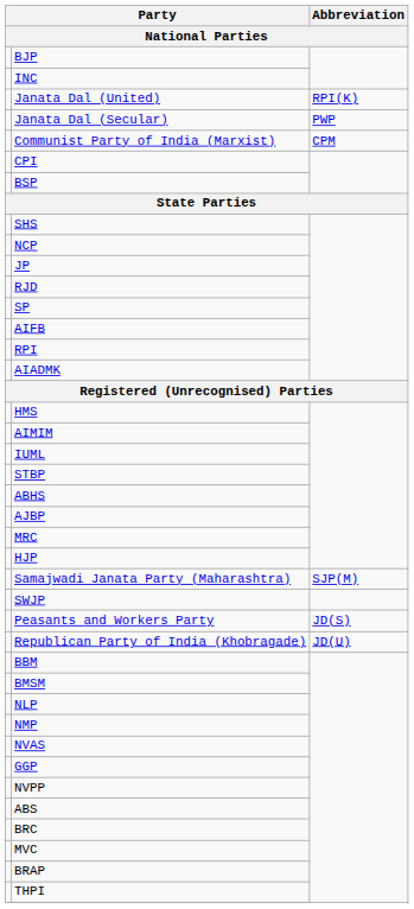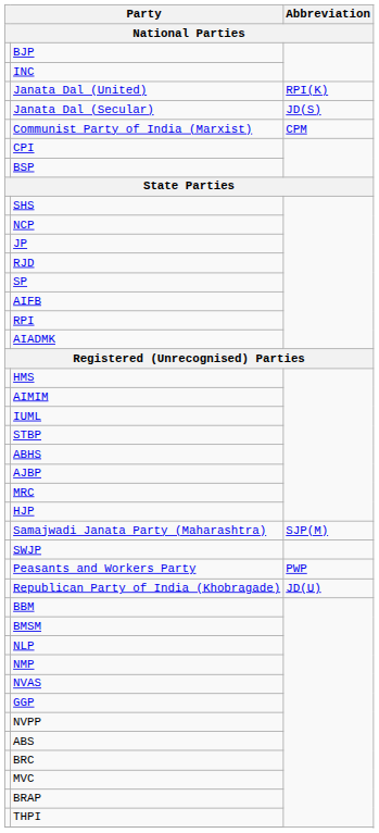Janata Dal (Secular) | Abbreviation: PWP -> JD(S)
Peasants and Workers Party | Abbreviation: JD(S) -> PWP
